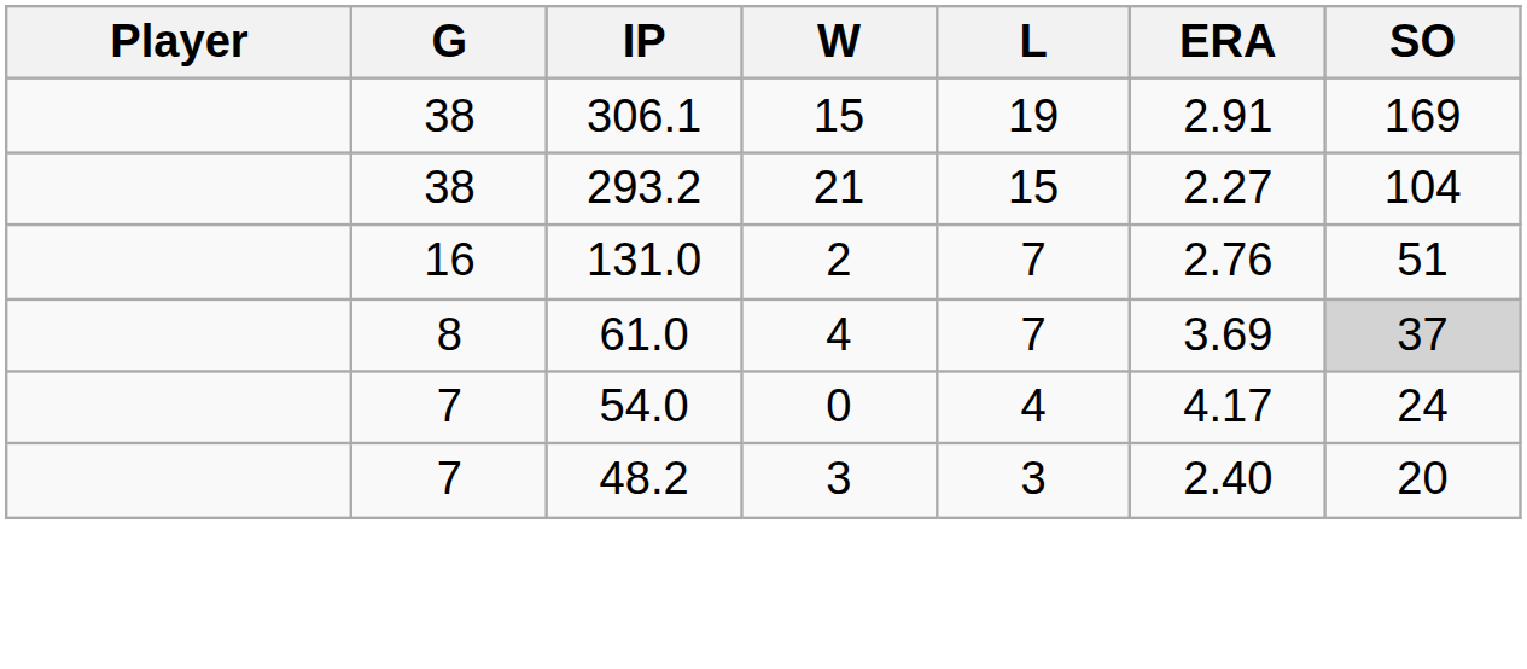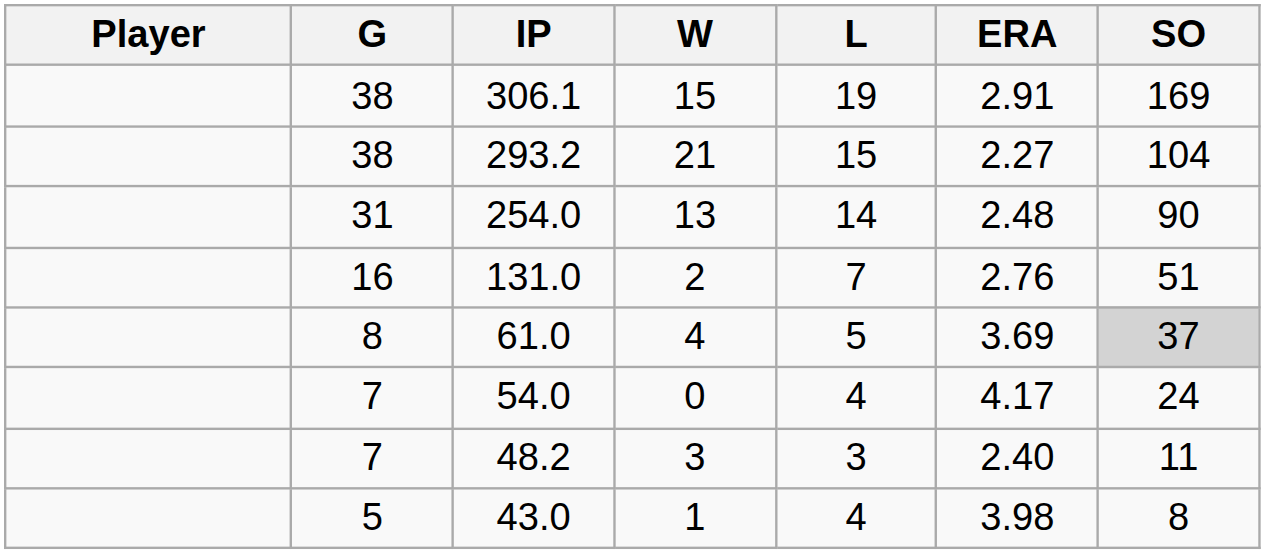+ row: 31 | 254.0 | 13 | 14 | 2.48 | 90
61.0 | L: 7 -> 5
48.2 | SO: 20 -> 11
+ row: 5 | 43.0 | 1 | 4 | 3.98 | 8
